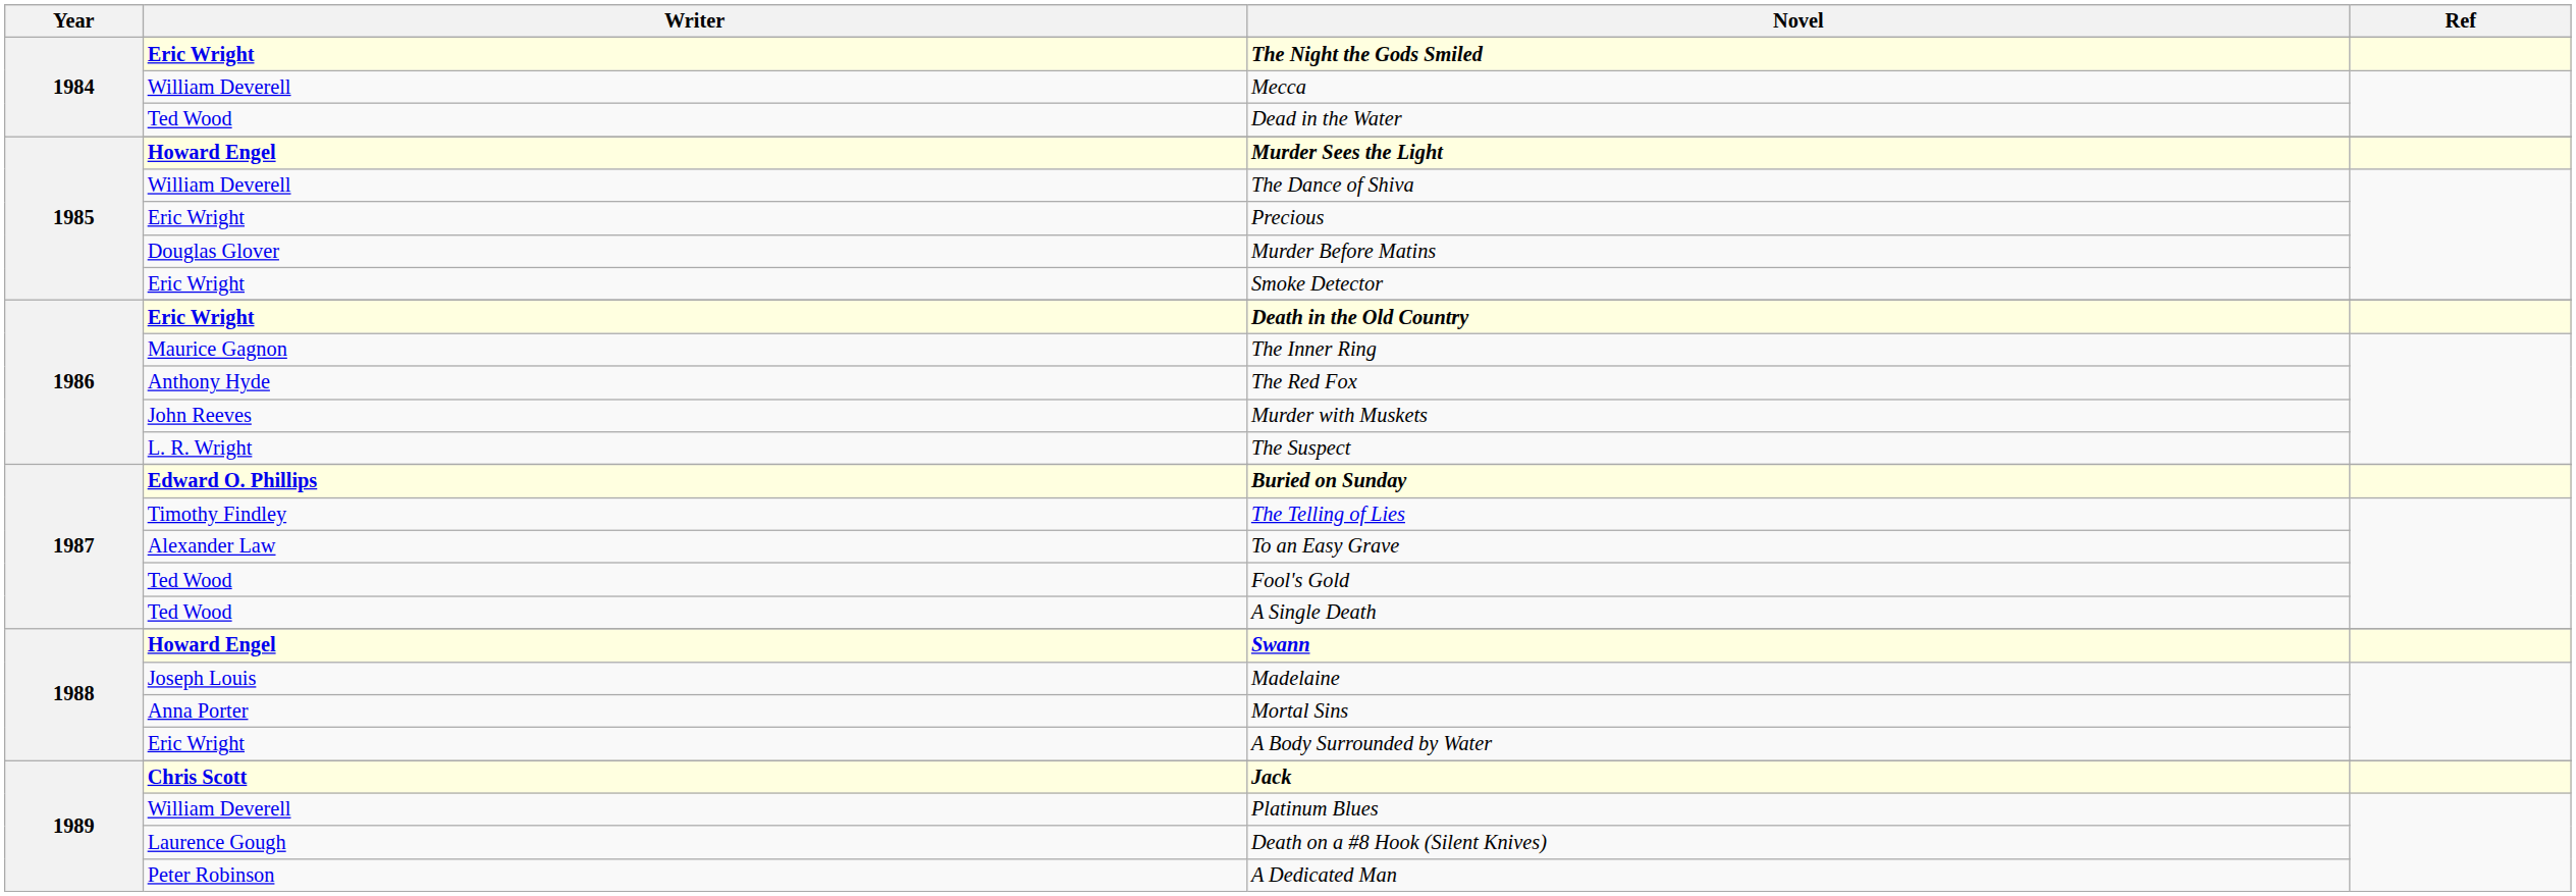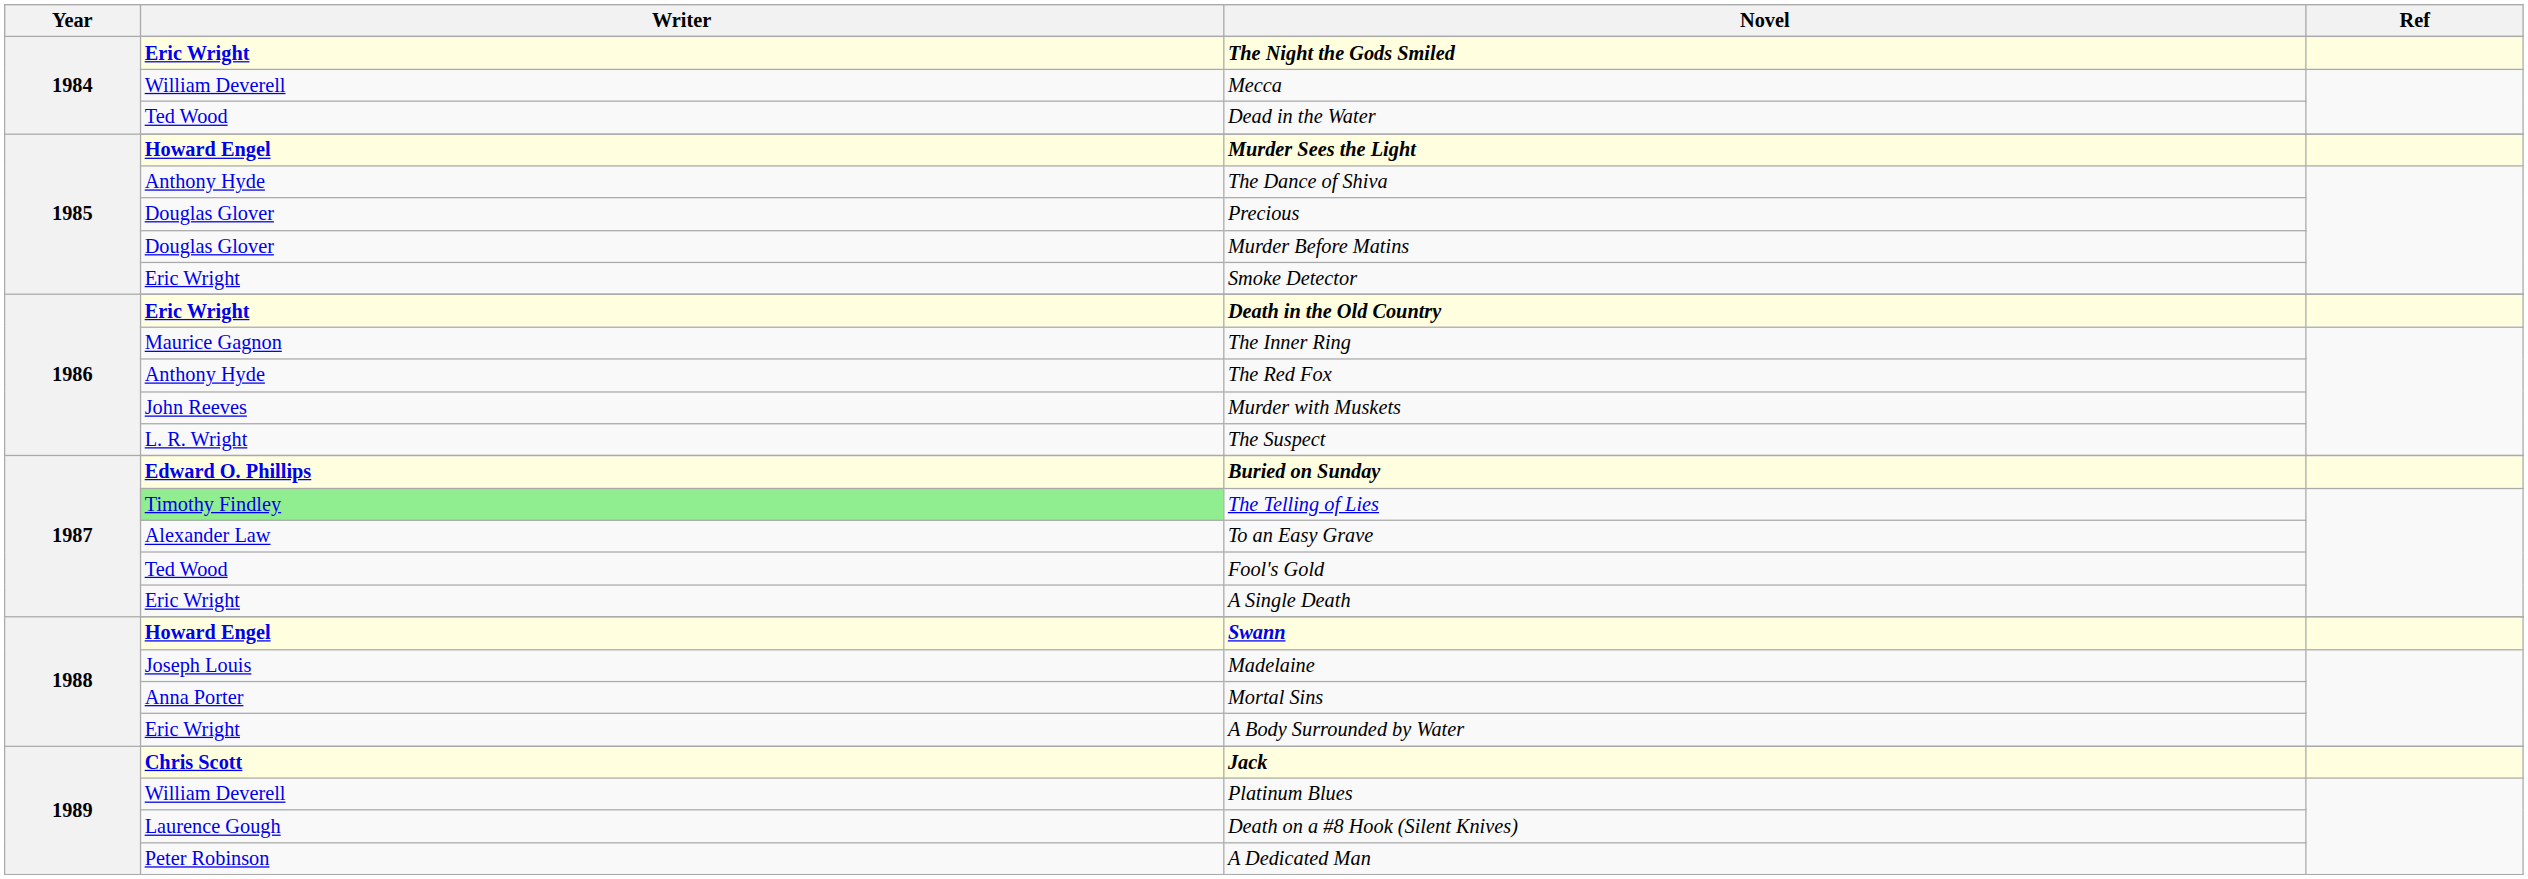The Dance of Shiva | Writer: William Deverell -> Anthony Hyde
Precious | Writer: Eric Wright -> Douglas Glover
The Telling of Lies | Writer: no background -> lightgreen background
A Single Death | Writer: Ted Wood -> Eric Wright
